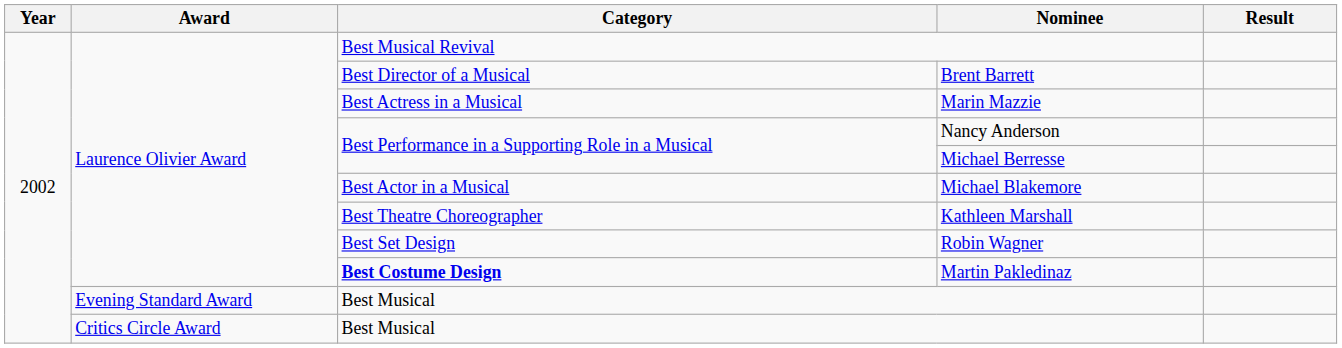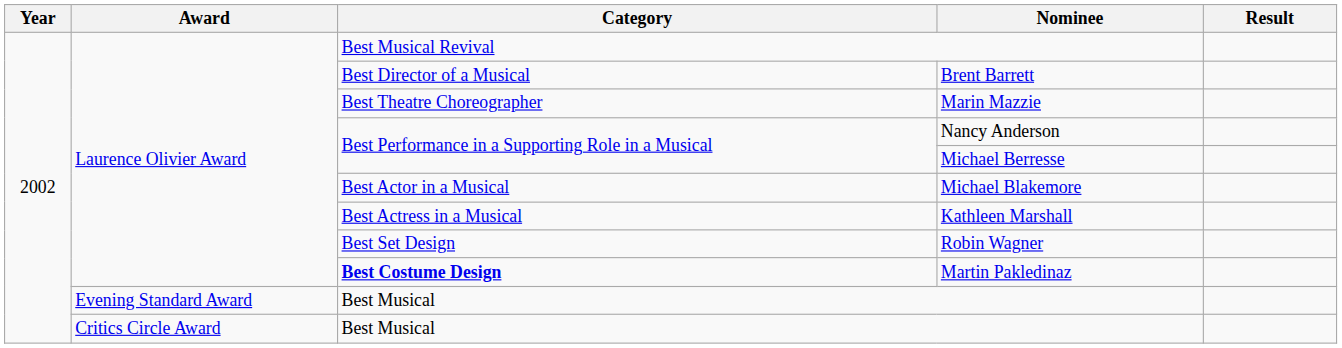Marin Mazzie | Category: Best Actress in a Musical -> Best Theatre Choreographer
Kathleen Marshall | Category: Best Theatre Choreographer -> Best Actress in a Musical
